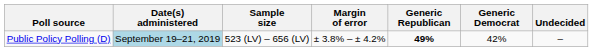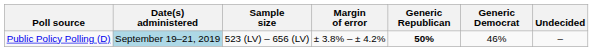Public Policy Polling (D) | Generic Republican: 49% -> 50%
Public Policy Polling (D) | Generic Democrat: 42% -> 46%
